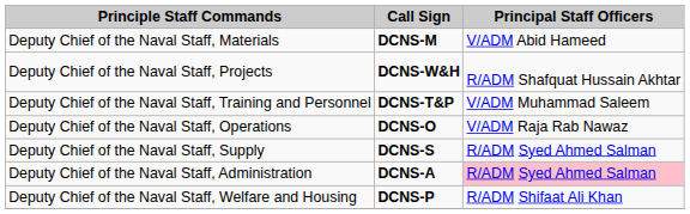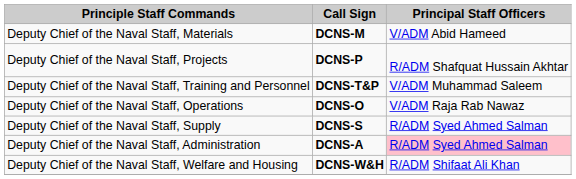Deputy Chief of the Naval Staff, Projects | Call Sign: DCNS-W&H -> DCNS-P
Deputy Chief of the Naval Staff, Welfare and Housing | Call Sign: DCNS-P -> DCNS-W&H
